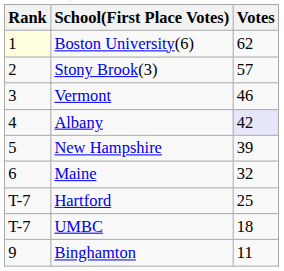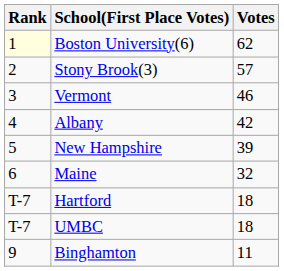Albany | Votes: lavender background -> no background
Hartford | Votes: 25 -> 18
